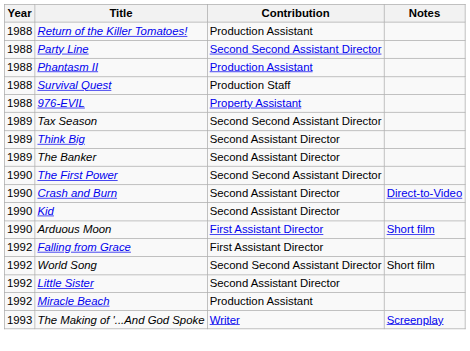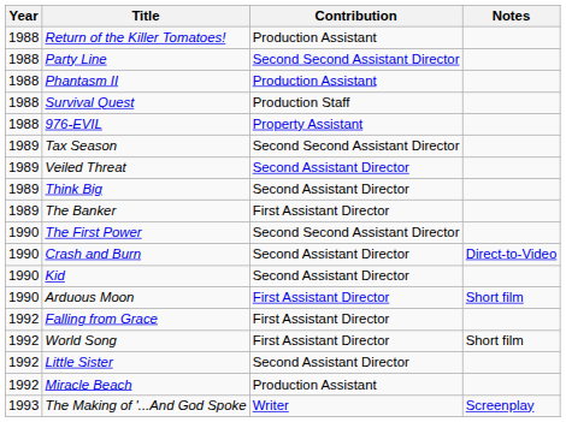+ row: 1989 | Veiled Threat | Second Assistant Director
The Banker | Contribution: Second Assistant Director -> First Assistant Director
World Song | Contribution: Second Second Assistant Director -> First Assistant Director
